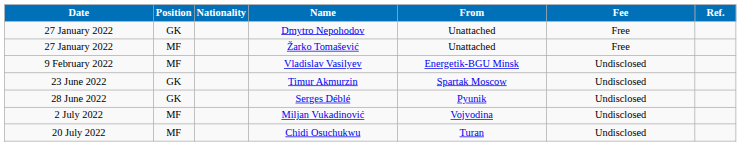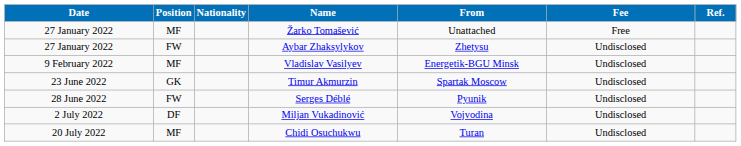- row: 27 January 2022 | GK | Dmytro Nepohodov | Unattached | Free
+ row: 27 January 2022 | FW | Aybar Zhaksylykov | Zhetysu | Undisclosed
Serges Déblé | Position: GK -> FW
Miljan Vukadinović | Position: MF -> DF
